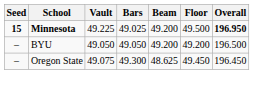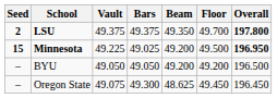+ row: 2 | LSU | 49.375 | 49.375 | 49.350 | 49.700 | 197.800
